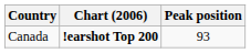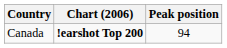Canada | Peak position: 93 -> 94
